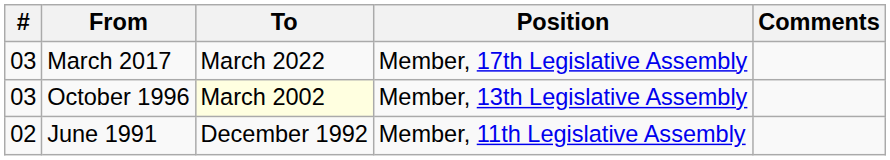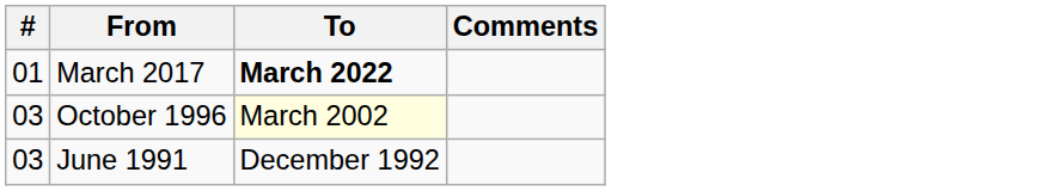- column: Position | Member, 17th Legislative Assembly | Member, 13th Legislative Assembly | Member, 11th Legislative Assembly
March 2017 | #: 03 -> 01
March 2017 | To: normal -> bold
June 1991 | #: 02 -> 03
